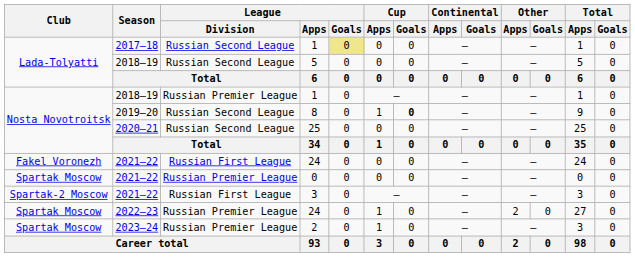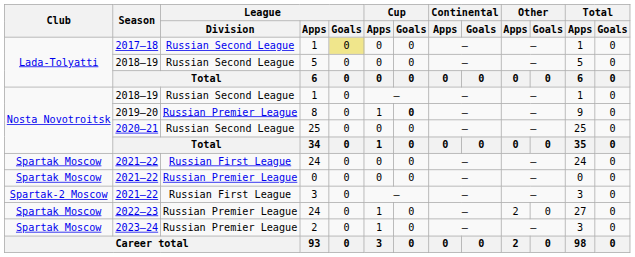2018–19 / 1 | League / Division: Russian Premier League -> Russian Second League
8 | League / Division: Russian Second League -> Russian Premier League
2021–22 / 24 | Club: Fakel Voronezh -> Spartak Moscow
